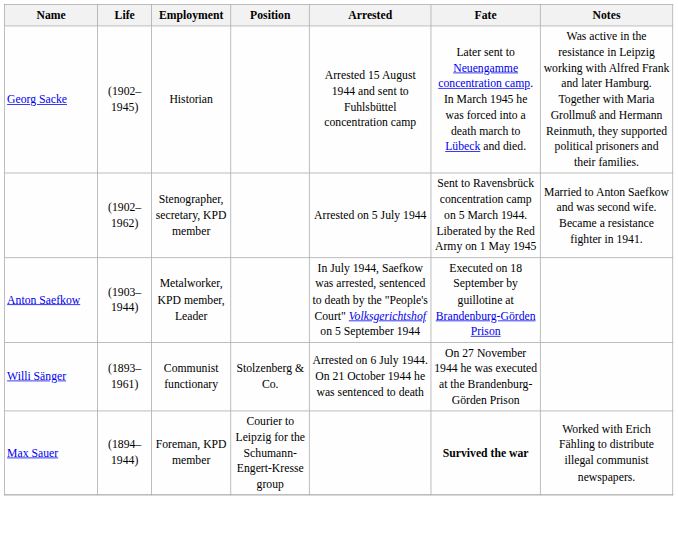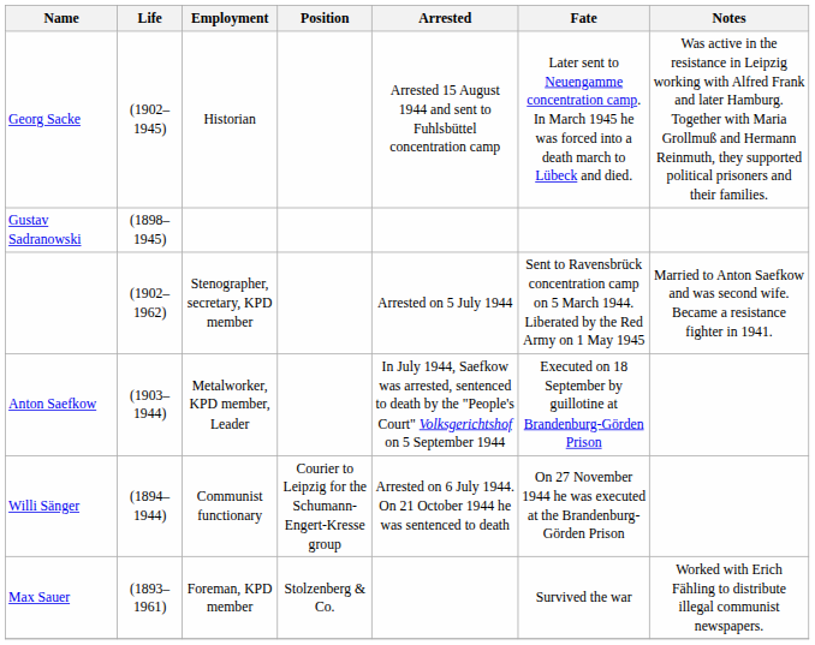+ row: Gustav Sadranowski | (1898–1945)
Willi Sänger | Life: (1893–1961) -> (1894–1944)
Willi Sänger | Position: Stolzenberg & Co. -> Courier to Leipzig for the Schumann-Engert-Kresse group
Max Sauer | Life: (1894–1944) -> (1893–1961)
Max Sauer | Position: Courier to Leipzig for the Schumann-Engert-Kresse group -> Stolzenberg & Co.
Max Sauer | Fate: bold -> normal
